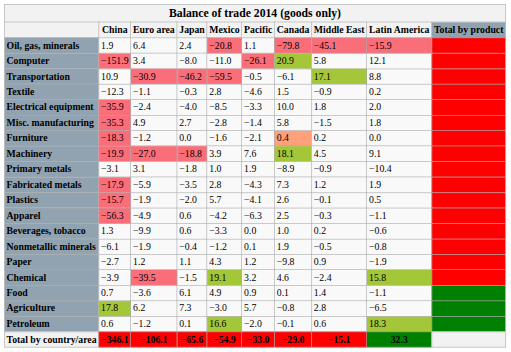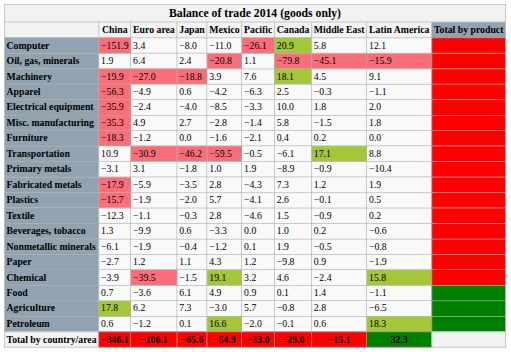rows swapped: Computer <-> Oil, gas, minerals
rows swapped: Transportation <-> Machinery
rows swapped: Apparel <-> Textile
Furniture | Canada: lightsalmon background -> no background
